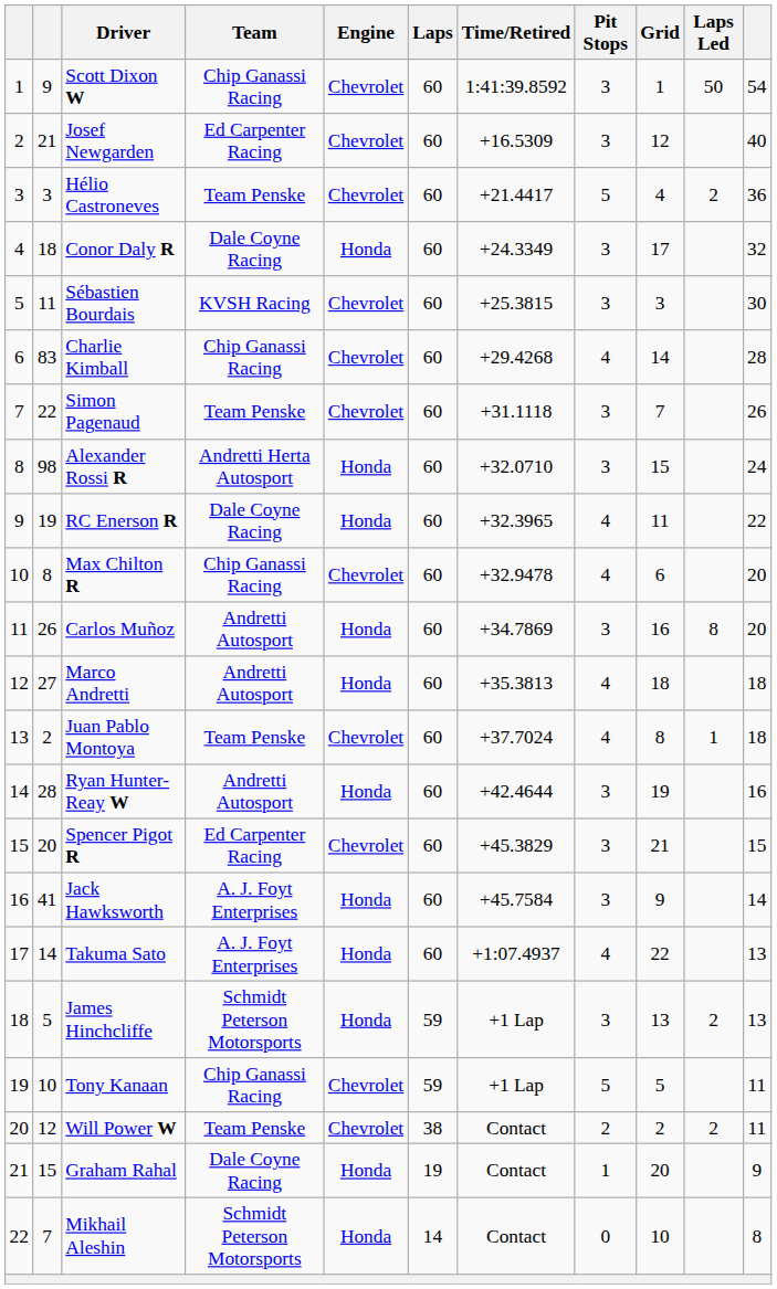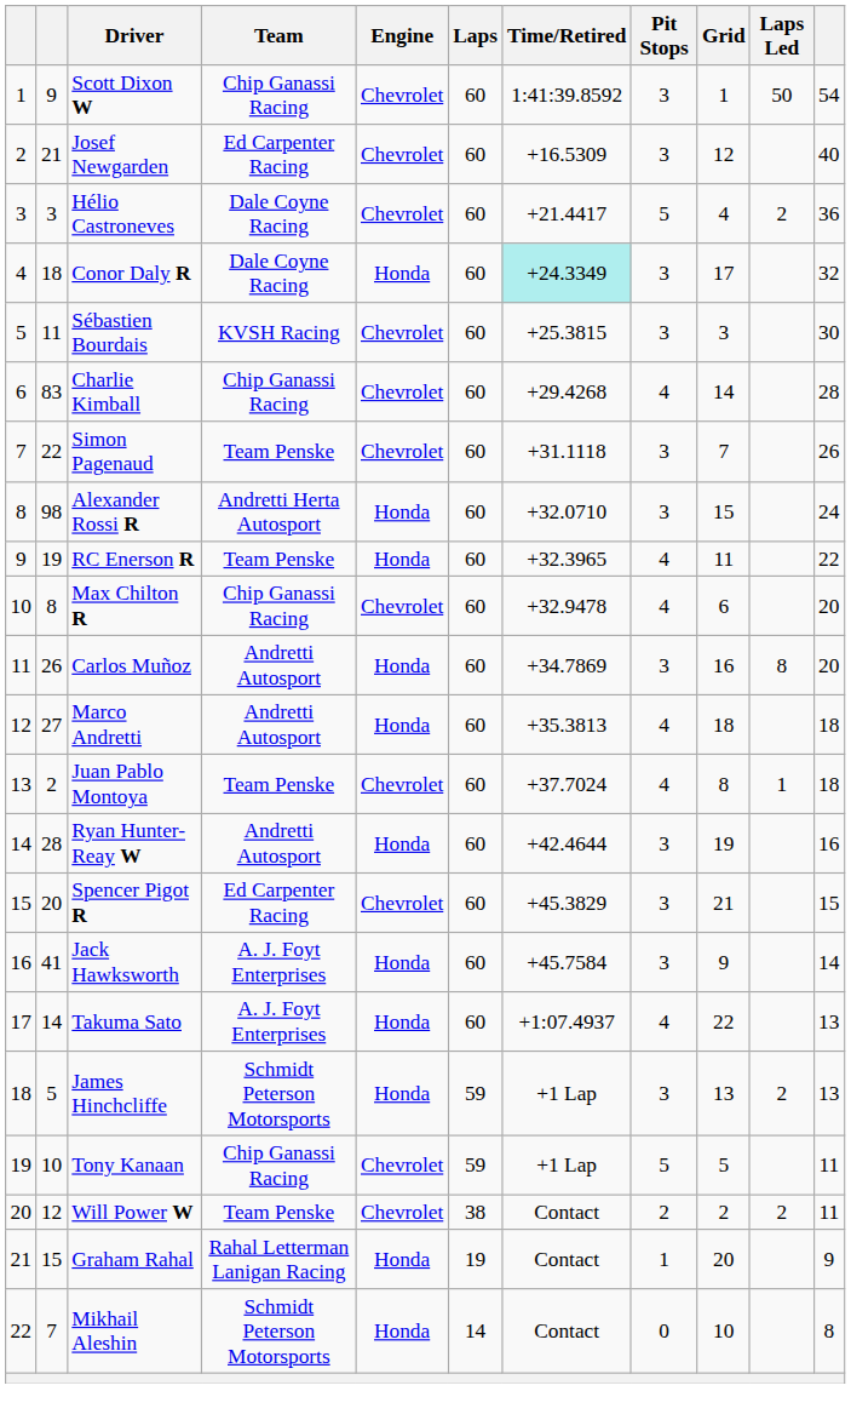Hélio Castroneves | Team: Team Penske -> Dale Coyne Racing
Conor Daly R | Time/Retired: no background -> paleturquoise background
RC Enerson R | Team: Dale Coyne Racing -> Team Penske
Graham Rahal | Team: Dale Coyne Racing -> Rahal Letterman Lanigan Racing
